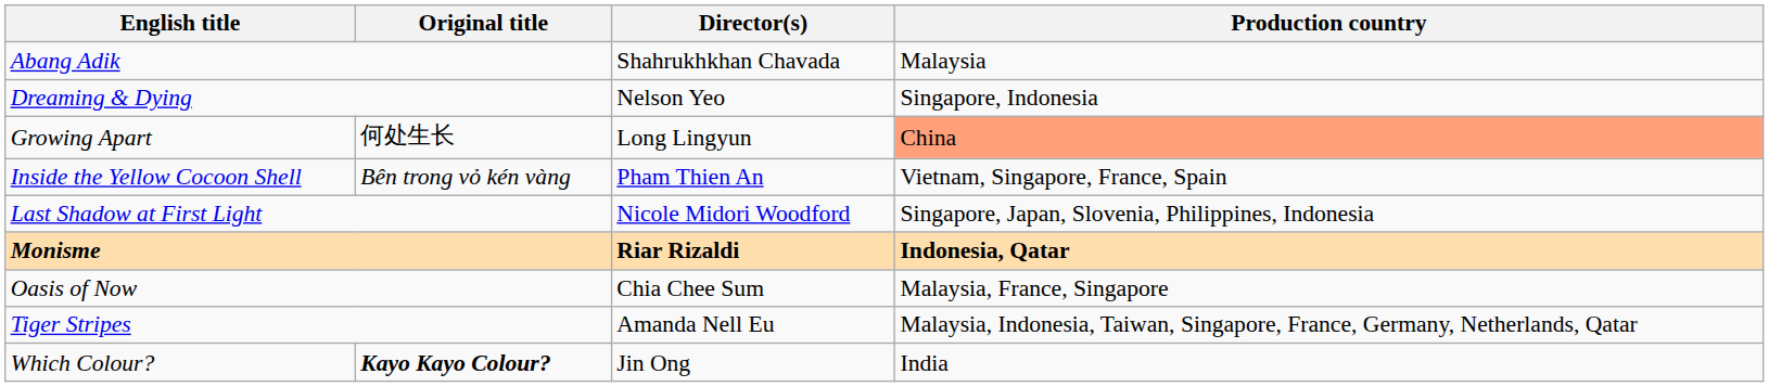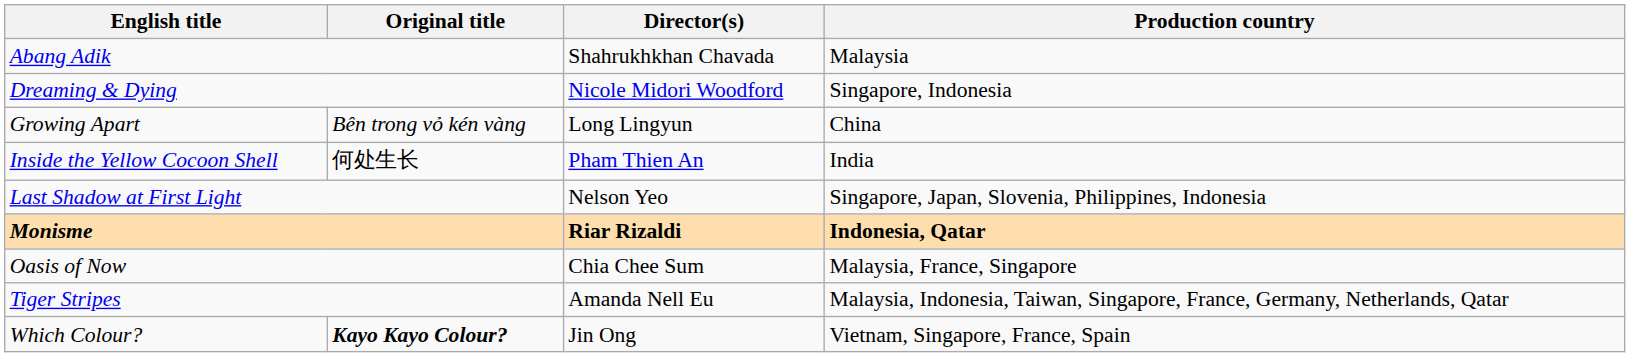Dreaming & Dying | Director(s): Nelson Yeo -> Nicole Midori Woodford
Growing Apart | Original title: 何处生长 -> Bên trong vỏ kén vàng
Growing Apart | Production country: lightsalmon background -> no background
Inside the Yellow Cocoon Shell | Original title: Bên trong vỏ kén vàng -> 何处生长
Inside the Yellow Cocoon Shell | Production country: Vietnam, Singapore, France, Spain -> India
Last Shadow at First Light | Director(s): Nicole Midori Woodford -> Nelson Yeo
Which Colour? | Production country: India -> Vietnam, Singapore, France, Spain
